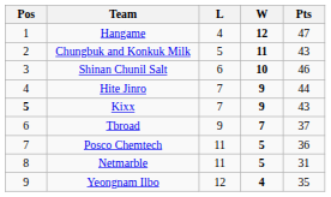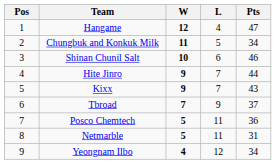columns swapped: W <-> L
Chungbuk and Konkuk Milk | Pts: 43 -> 34
Kixx | Pos: bold -> normal
Yeongnam Ilbo | Pts: 35 -> 34
